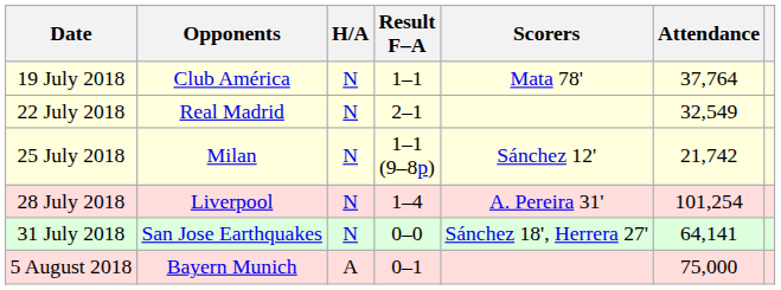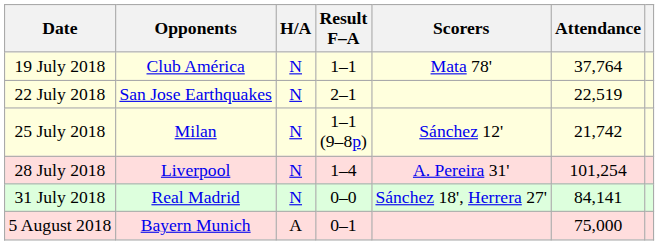22 July 2018 | Opponents: Real Madrid -> San Jose Earthquakes
22 July 2018 | Attendance: 32,549 -> 22,519
31 July 2018 | Opponents: San Jose Earthquakes -> Real Madrid
31 July 2018 | Attendance: 64,141 -> 84,141
